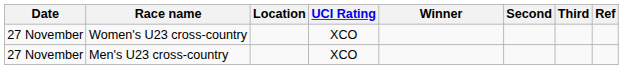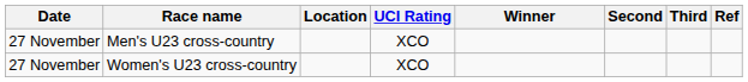rows swapped: Men's U23 cross-country <-> Women's U23 cross-country
